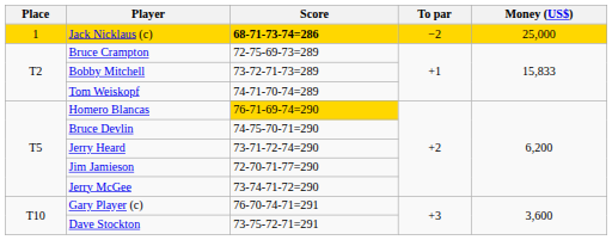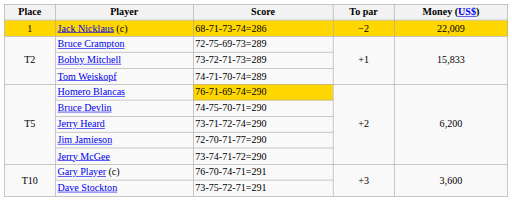Jack Nicklaus (c) | Score: bold -> normal
Jack Nicklaus (c) | Money (US$): 25,000 -> 22,009
